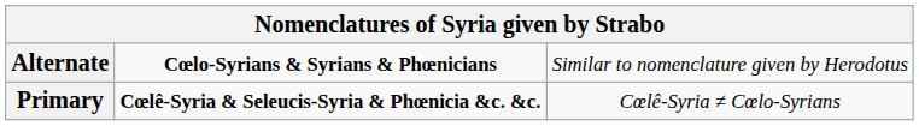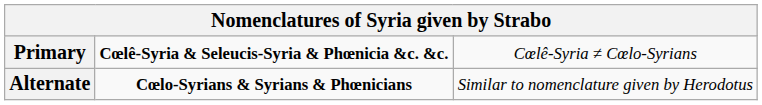rows swapped: Primary <-> Alternate
